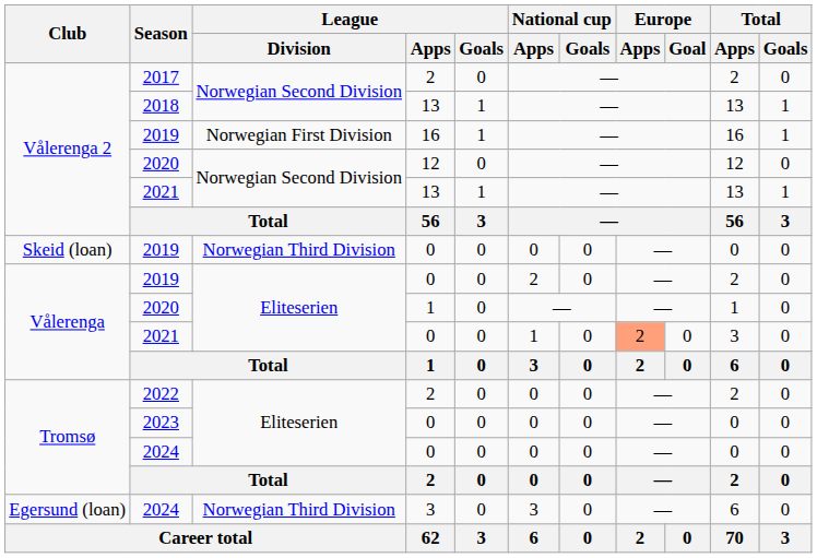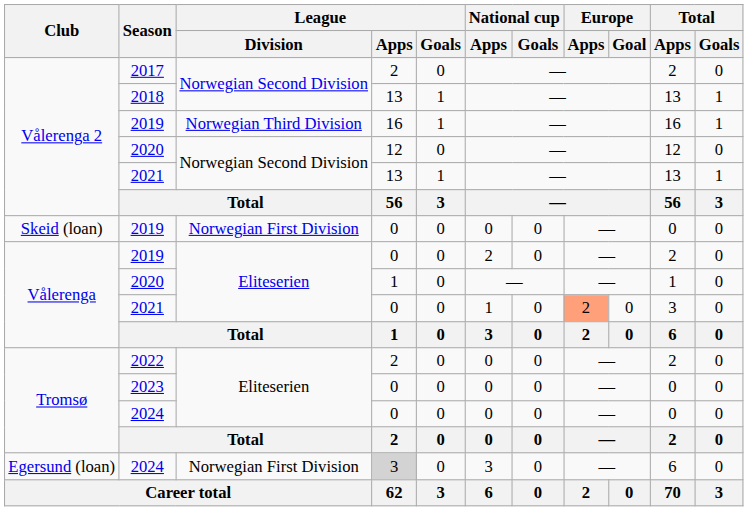Vålerenga 2 / 2019 | League / Division: Norwegian First Division -> Norwegian Third Division
Skeid (loan) / 2019 | League / Division: Norwegian Third Division -> Norwegian First Division
Egersund (loan) / 2024 | League / Division: Norwegian Third Division -> Norwegian First Division
Egersund (loan) / 2024 | League / Apps: no background -> lightgrey background
